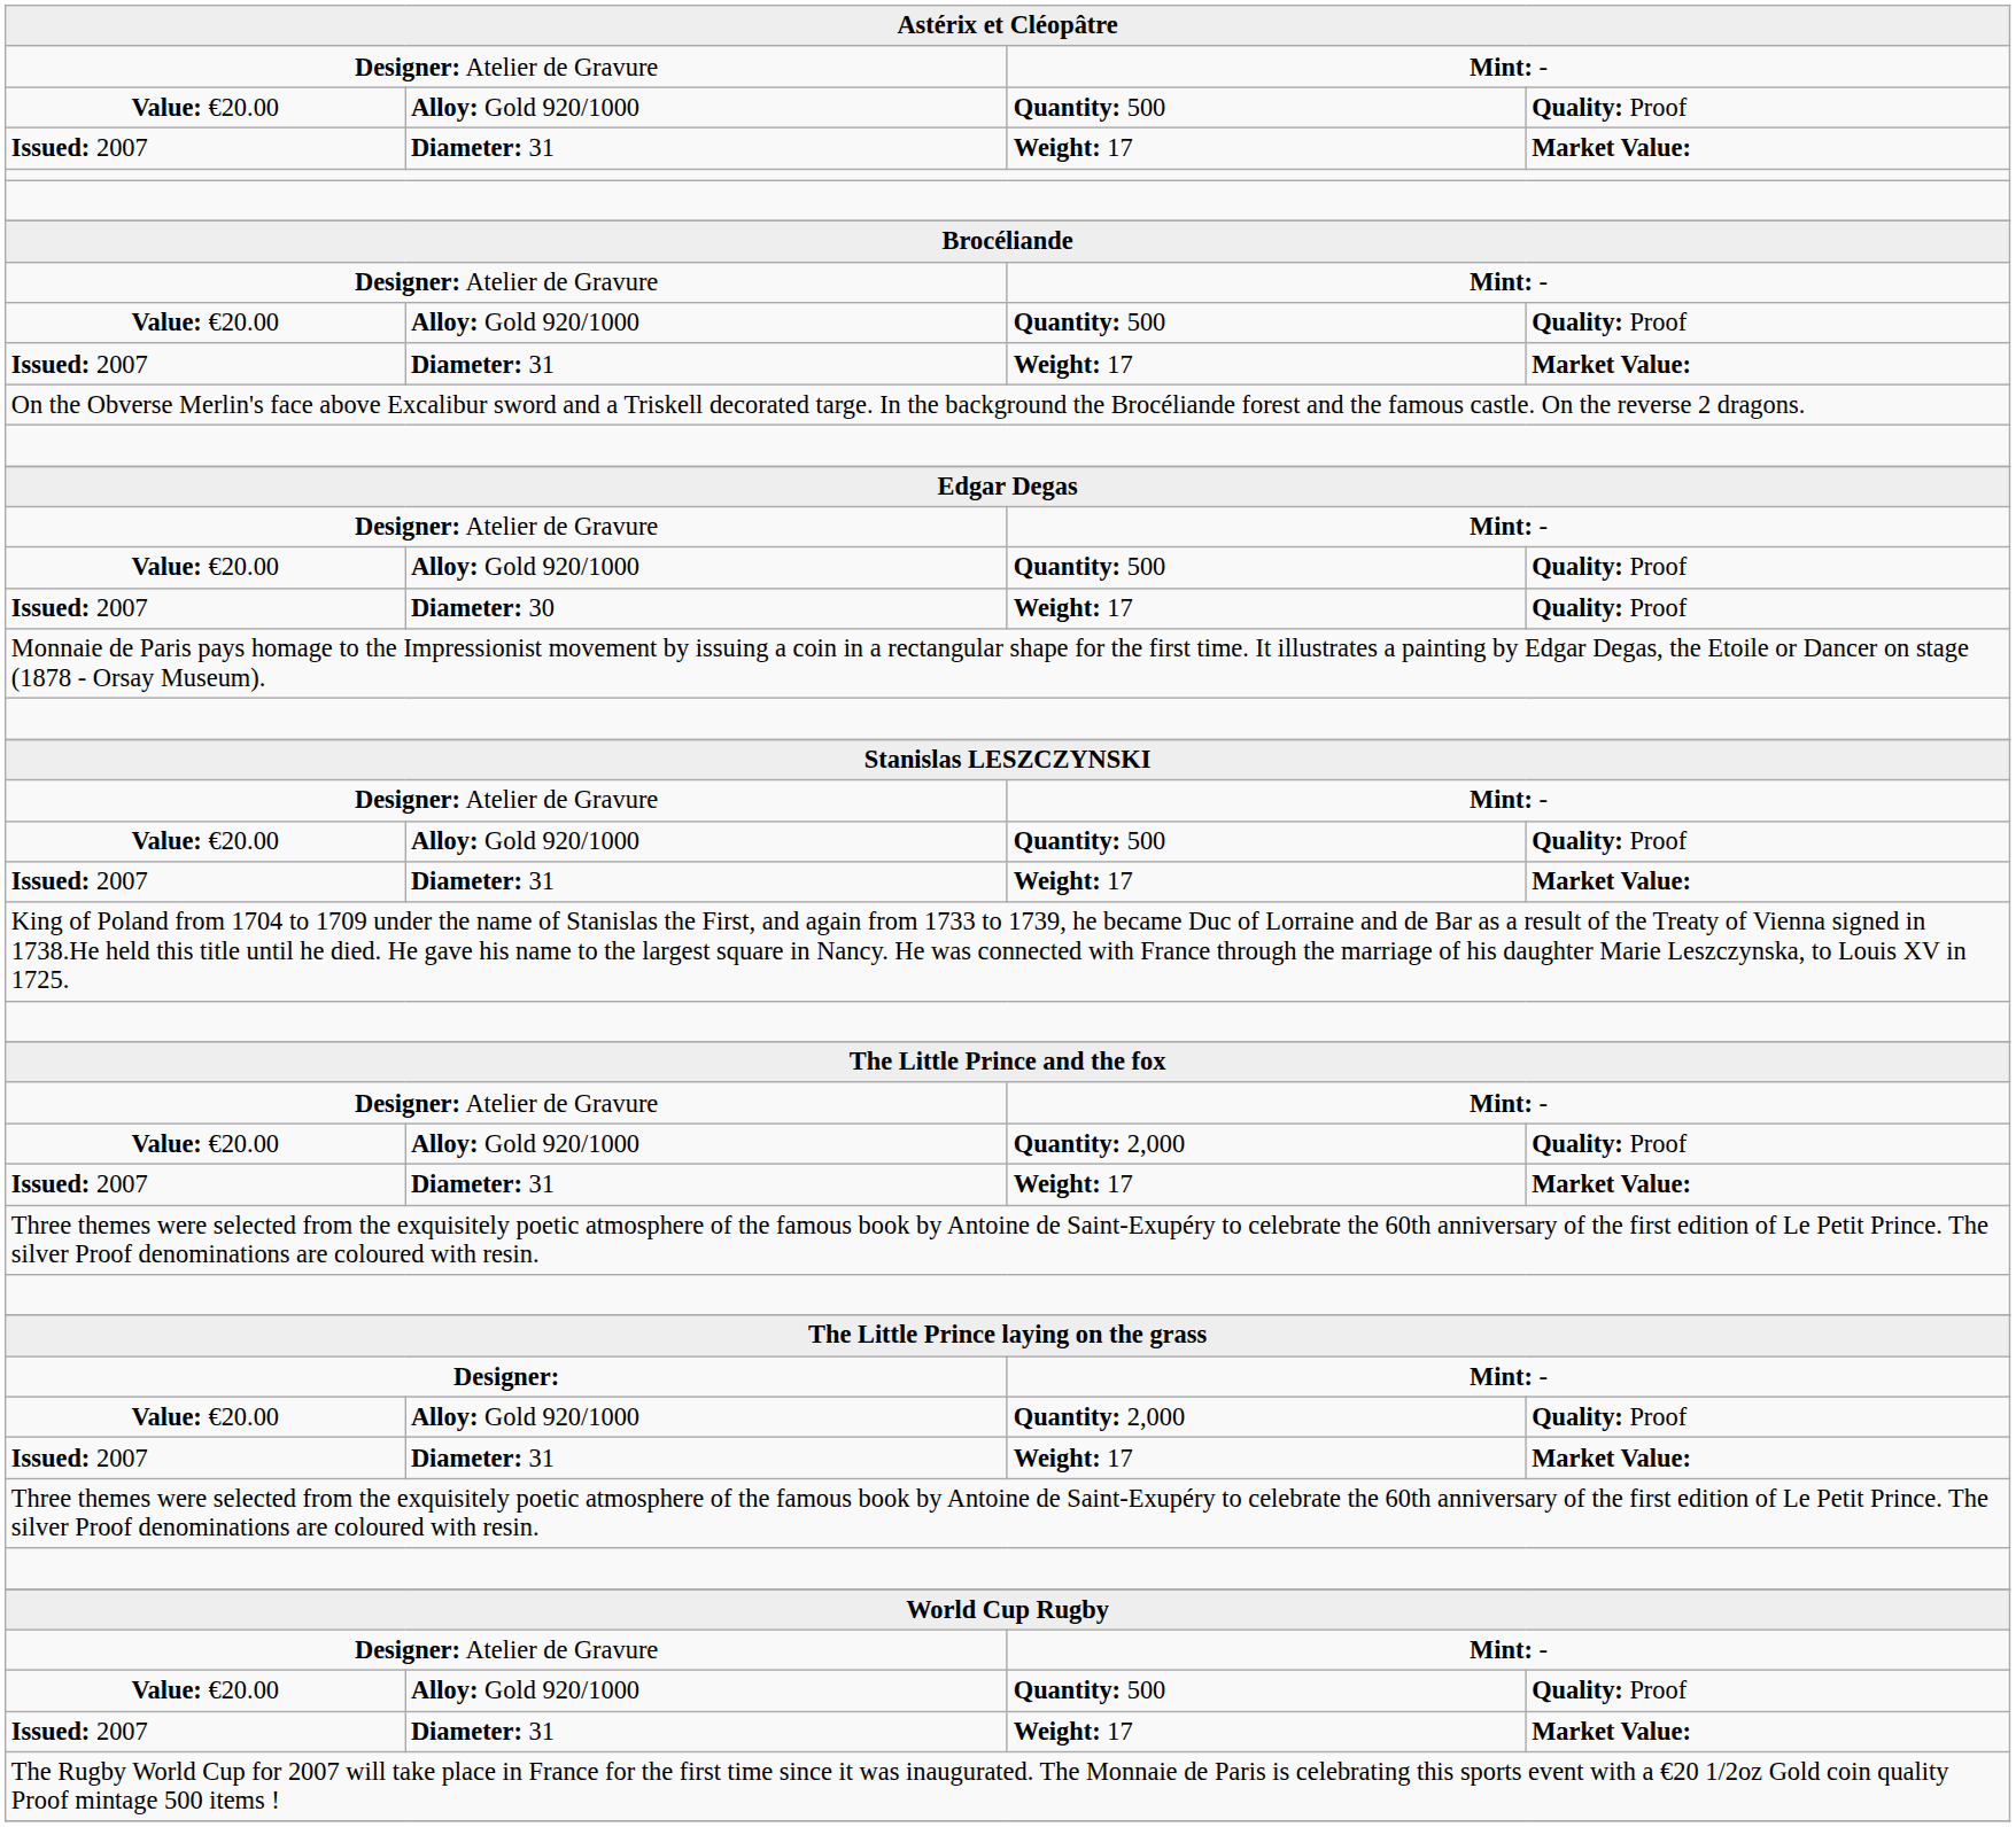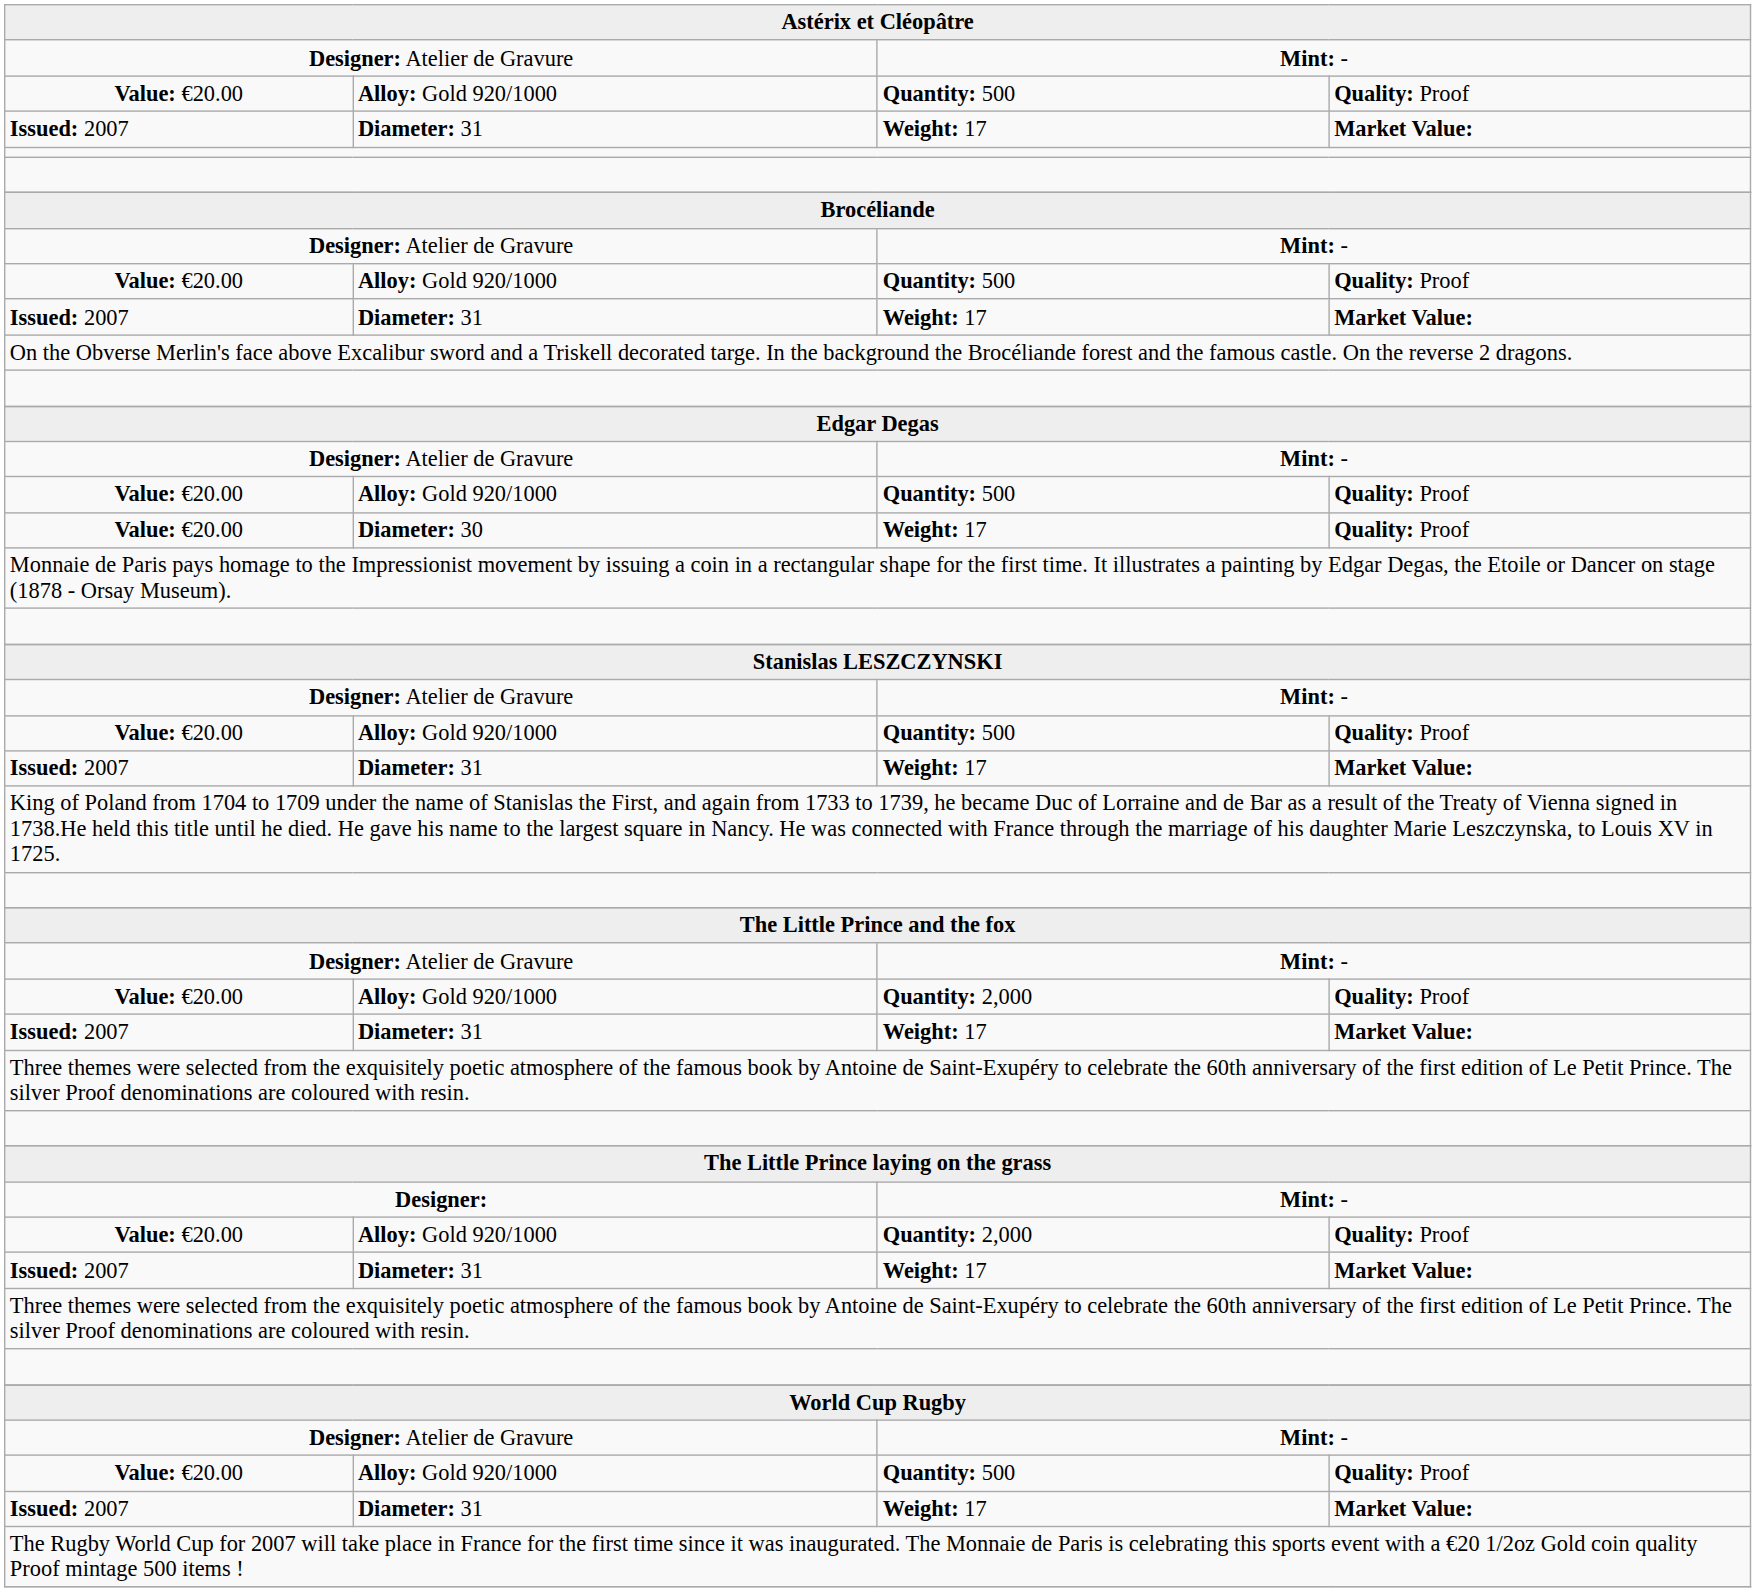Diameter: 30 | column 1: Issued: 2007 -> Value: €20.00
